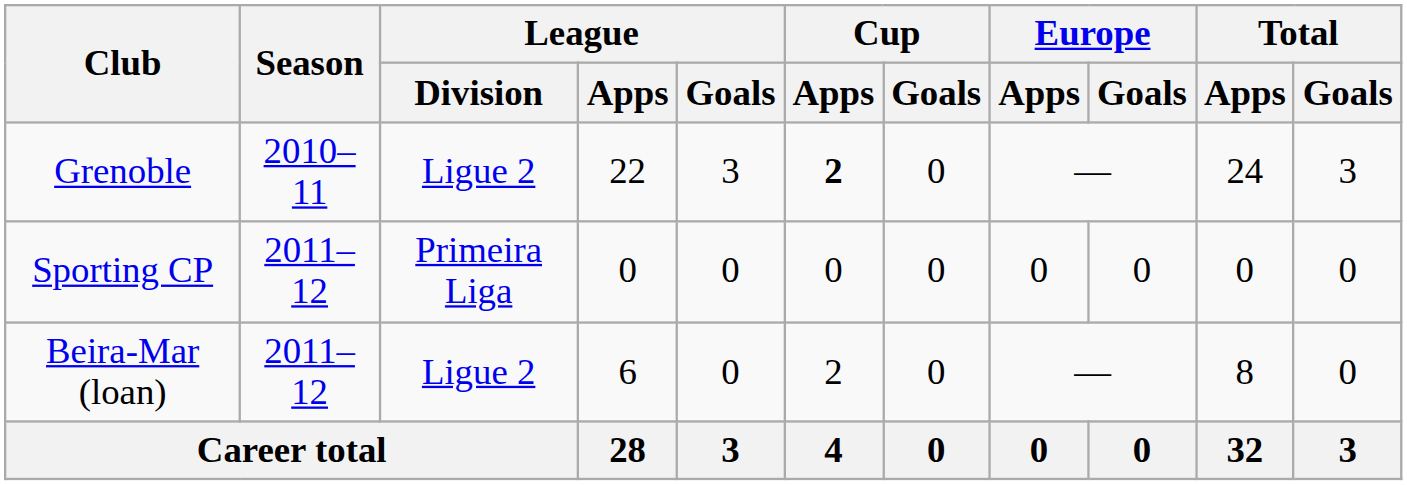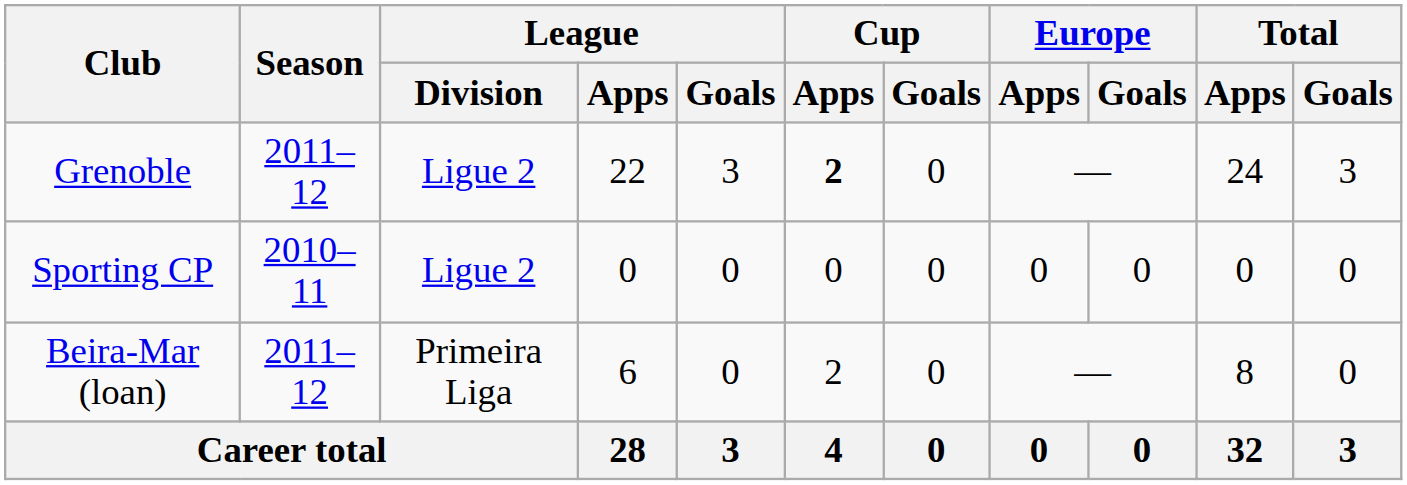Grenoble | Season: 2010–11 -> 2011–12
Sporting CP | Season: 2011–12 -> 2010–11
Sporting CP | League / Division: Primeira Liga -> Ligue 2
Beira-Mar (loan) | League / Division: Ligue 2 -> Primeira Liga
